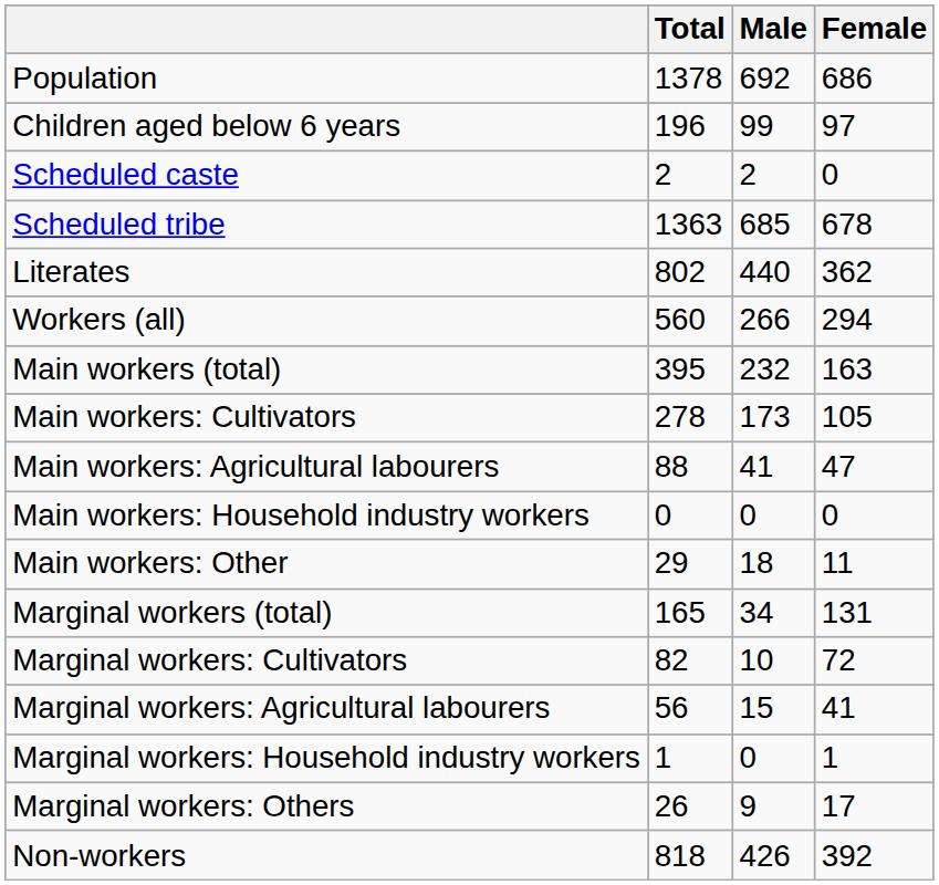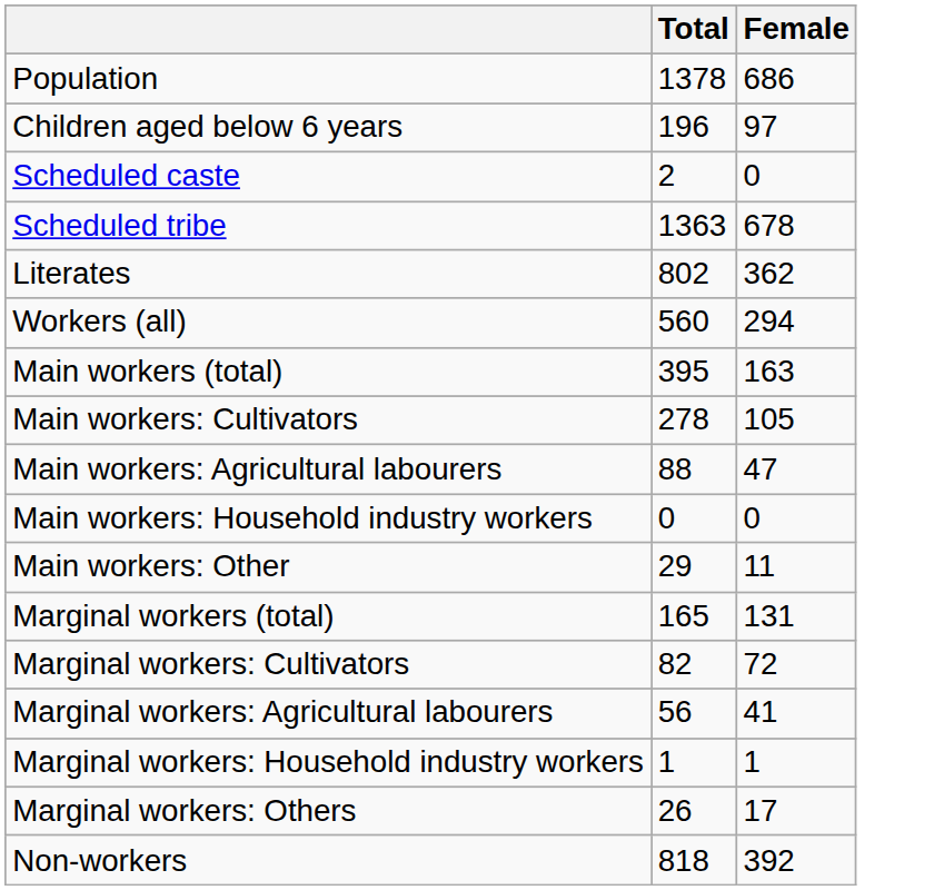- column: Male | 692 | 99 | 2 | 685 | 440 | 266 | 232 | 173 | 41 | 0 | 18 | 34 | 10 | 15 | 0 | 9 | 426
